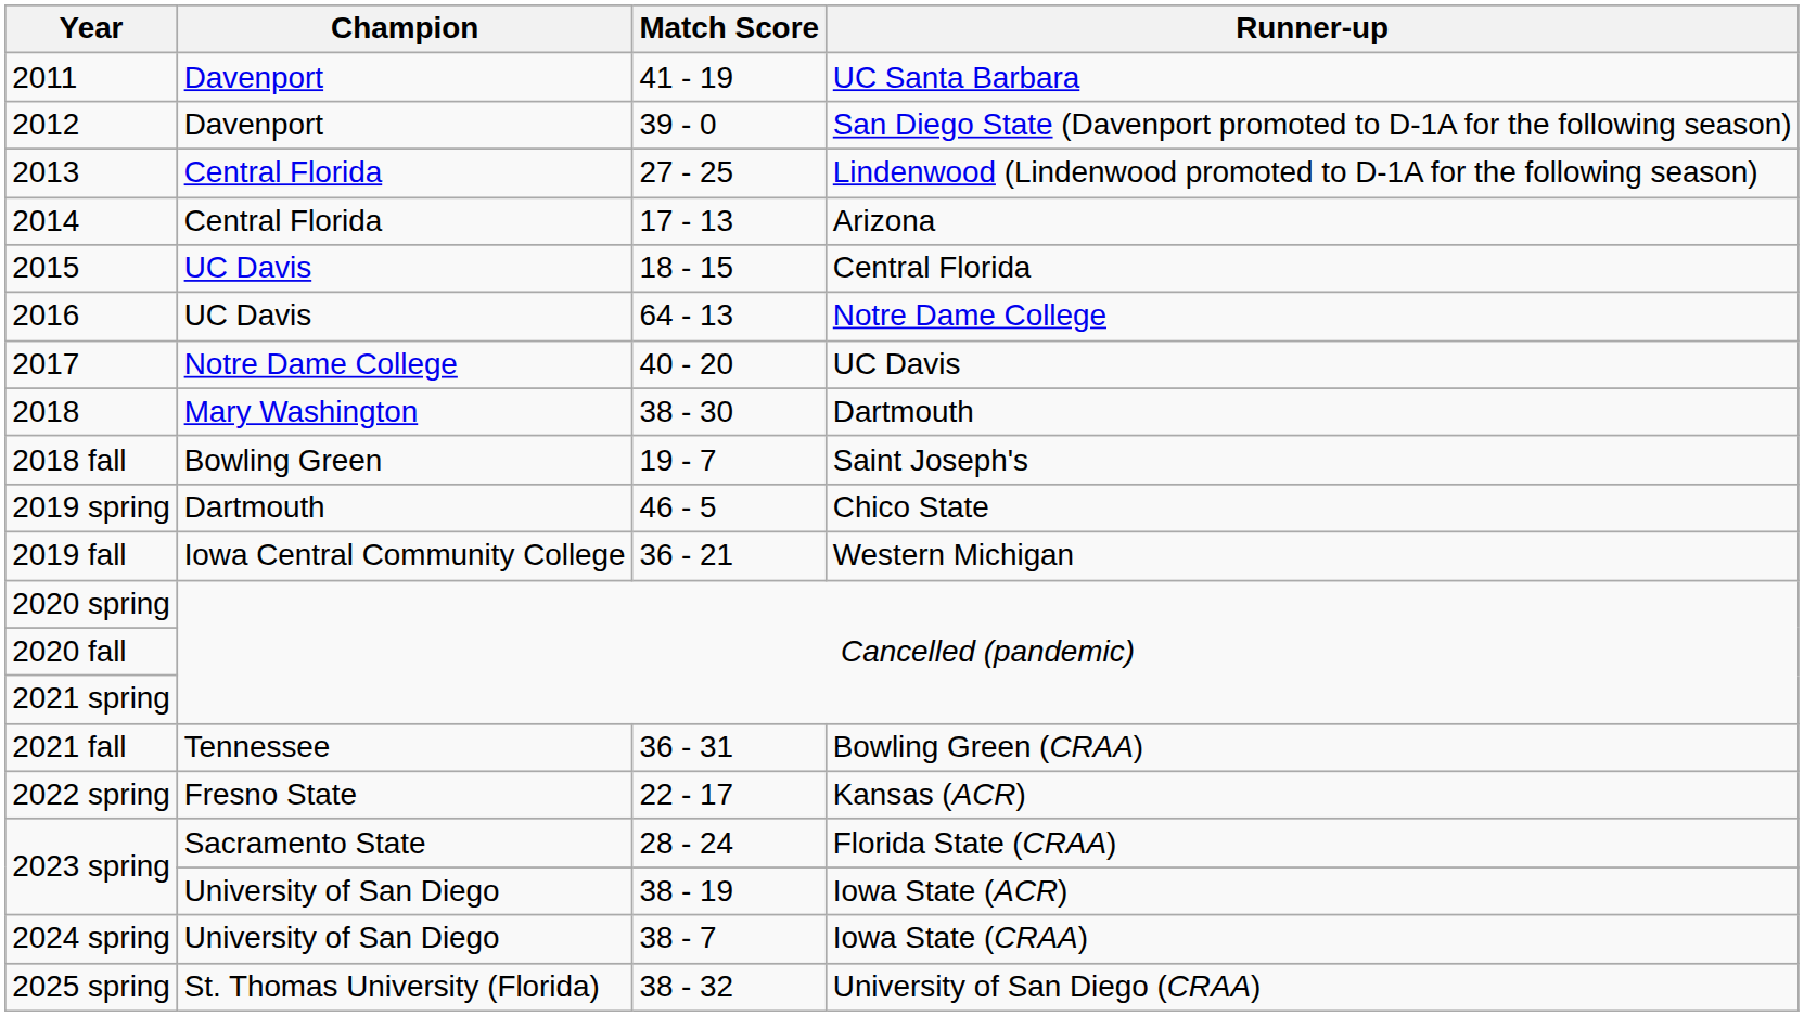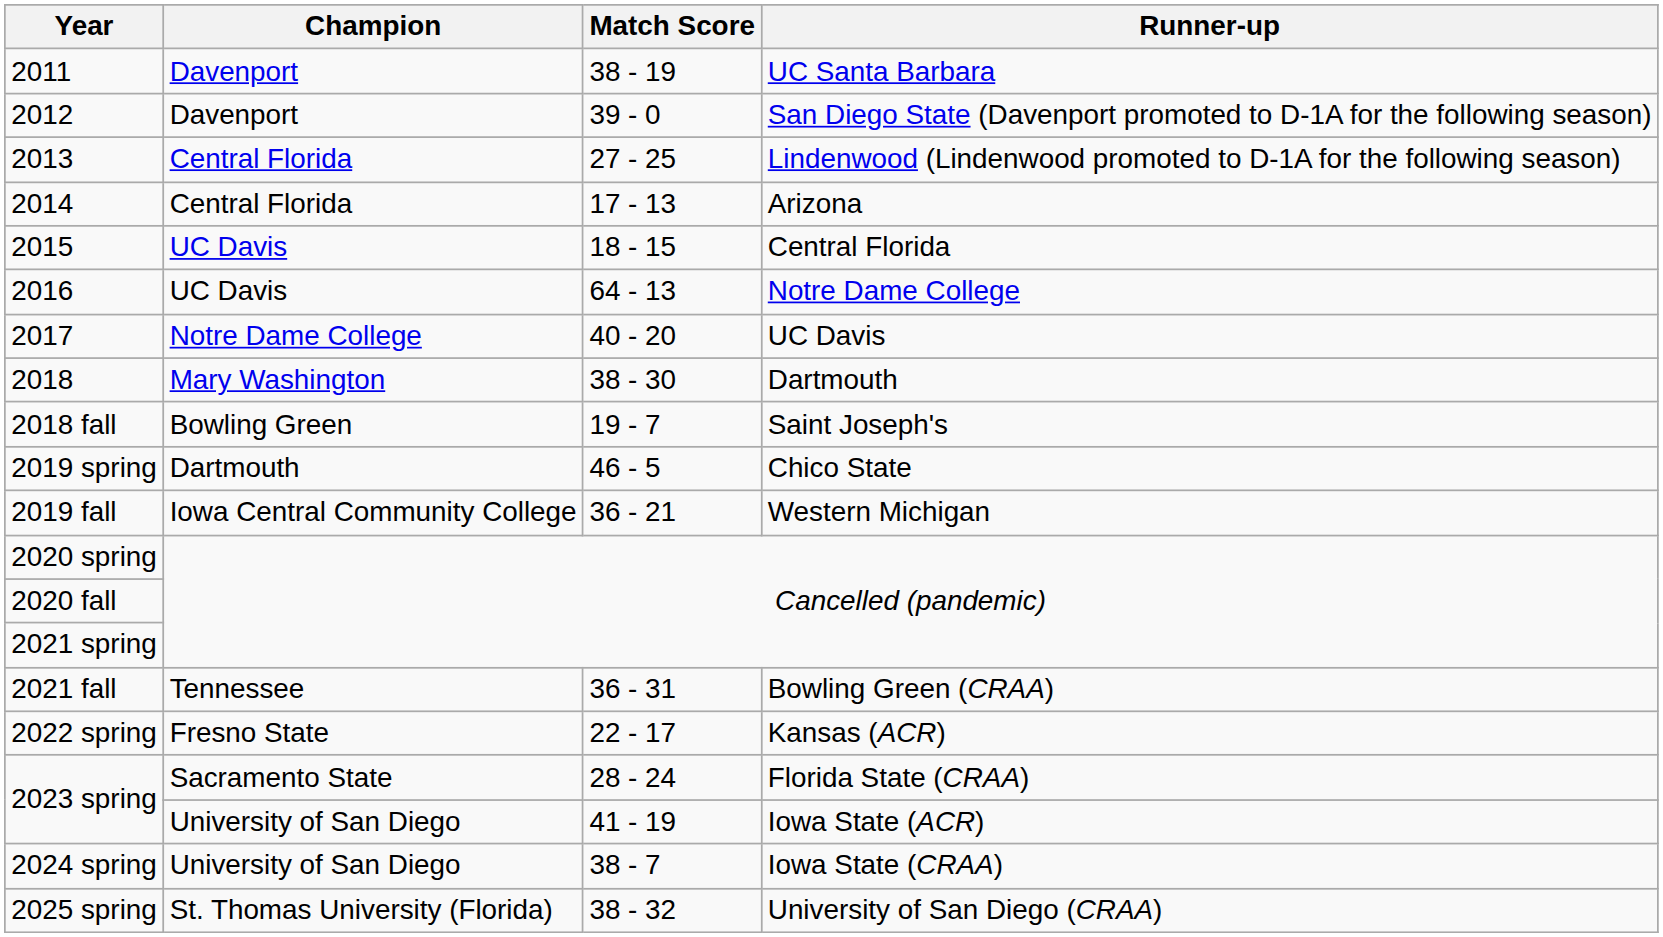2011 | Match Score: 41 - 19 -> 38 - 19
2023 spring / Iowa State (ACR) | Match Score: 38 - 19 -> 41 - 19
